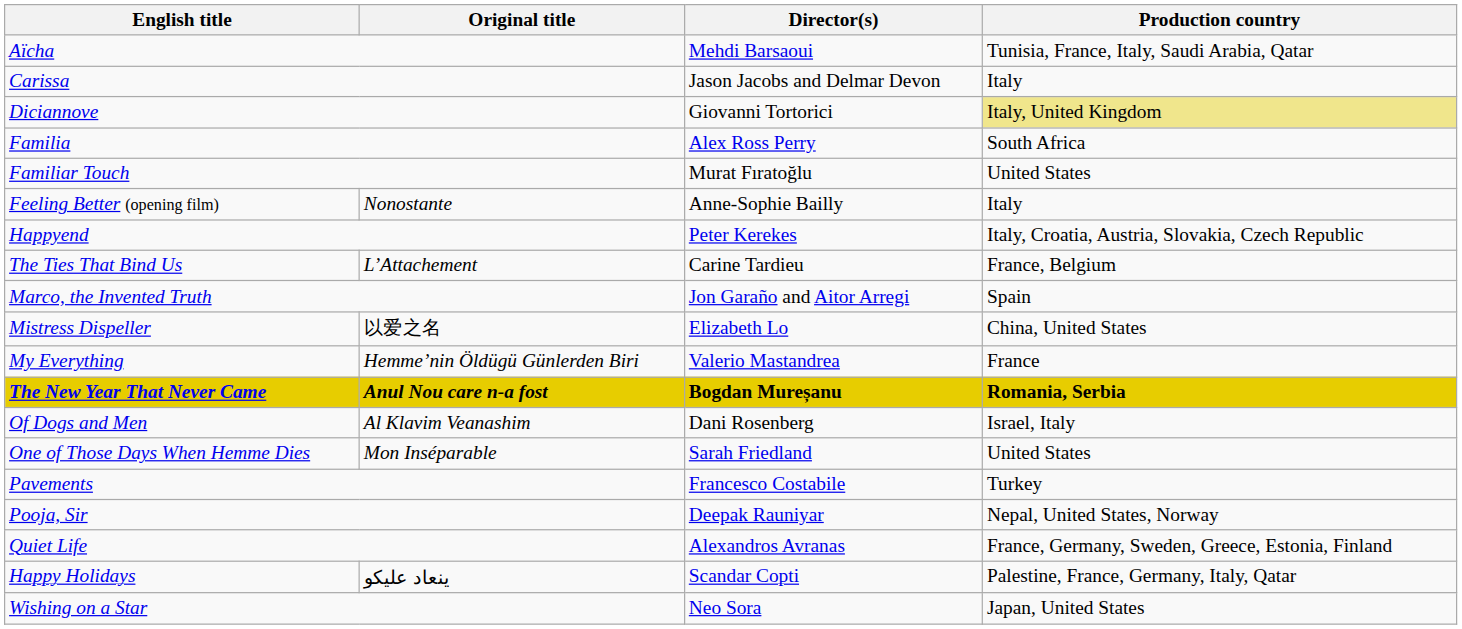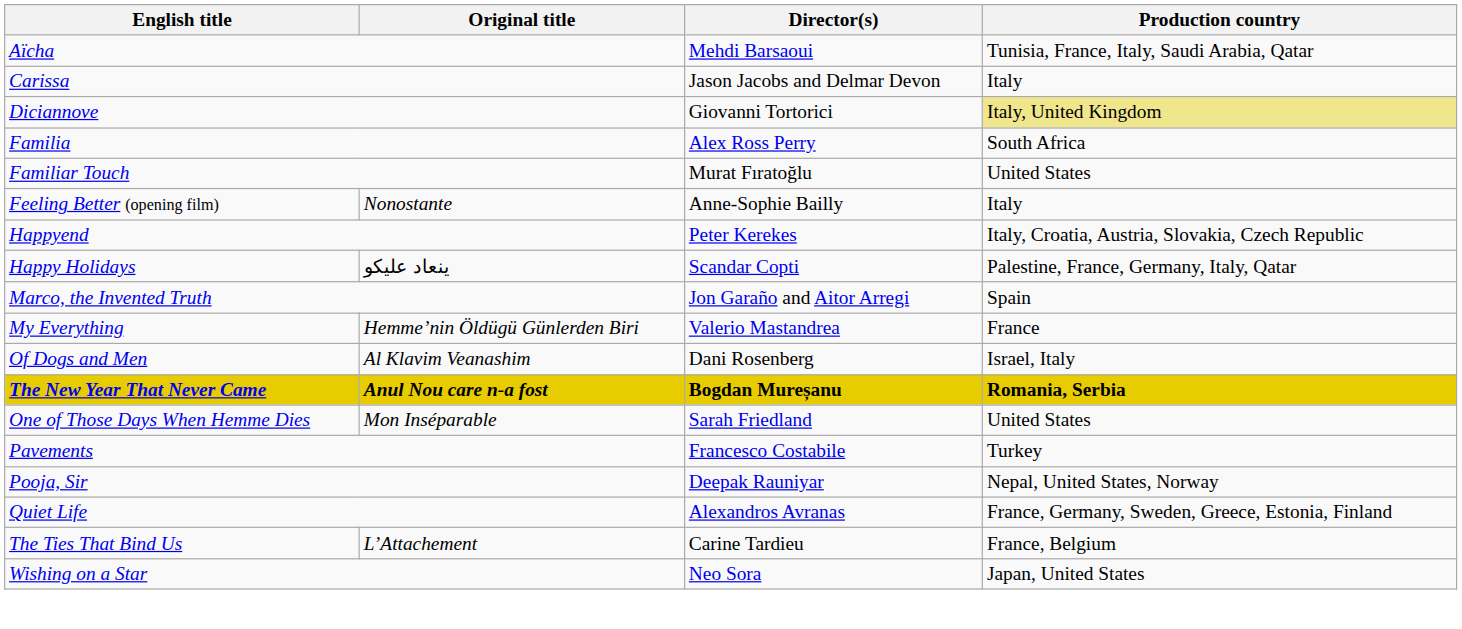rows swapped: Happy Holidays <-> The Ties That Bind Us
- row: Mistress Dispeller | 以爱之名 | Elizabeth Lo | China, United States
rows swapped: The New Year That Never Came <-> Of Dogs and Men
